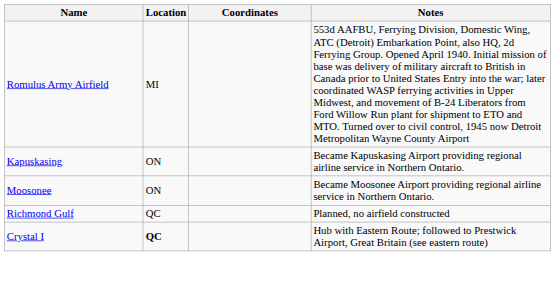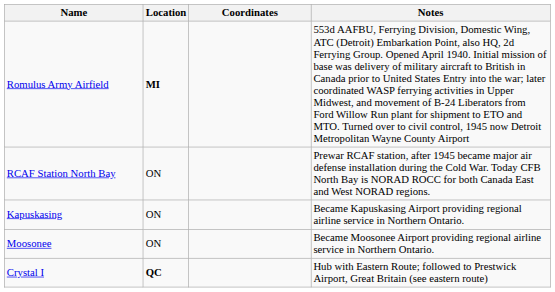Romulus Army Airfield | Location: normal -> bold
+ row: RCAF Station North Bay | ON | Prewar RCAF station, after 1945 became major air defense installation during the Cold War. Today CFB North Bay is NORAD ROCC for both Canada East and West NORAD regions.
- row: Richmond Gulf | QC | Planned, no airfield constructed
